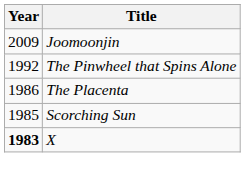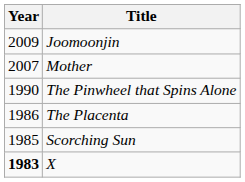+ row: 2007 | Mother
The Pinwheel that Spins Alone | Year: 1992 -> 1990
